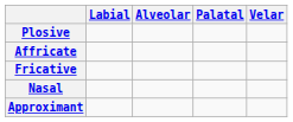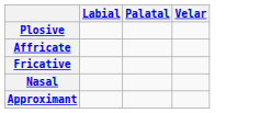- column: Alveolar
